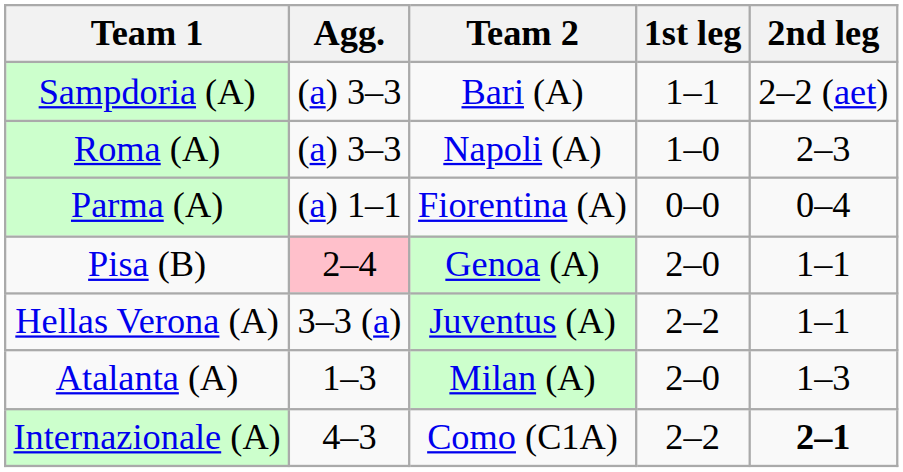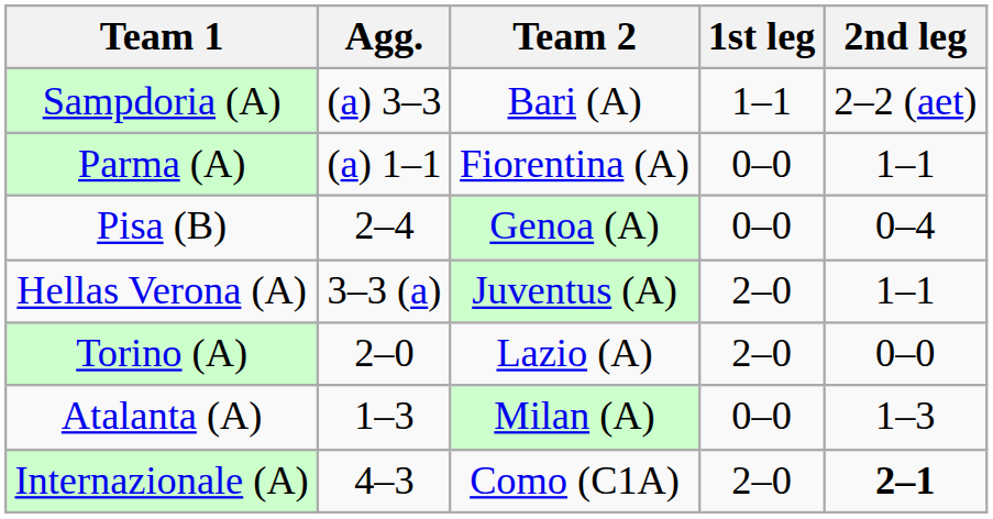- row: Roma (A) | (a) 3–3 | Napoli (A) | 1–0 | 2–3
Parma (A) | 2nd leg: 0–4 -> 1–1
Pisa (B) | Agg.: pink background -> no background
Pisa (B) | 1st leg: 2–0 -> 0–0
Pisa (B) | 2nd leg: 1–1 -> 0–4
Hellas Verona (A) | 1st leg: 2–2 -> 2–0
+ row: Torino (A) | 2–0 | Lazio (A) | 2–0 | 0–0
Atalanta (A) | 1st leg: 2–0 -> 0–0
Internazionale (A) | 1st leg: 2–2 -> 2–0
